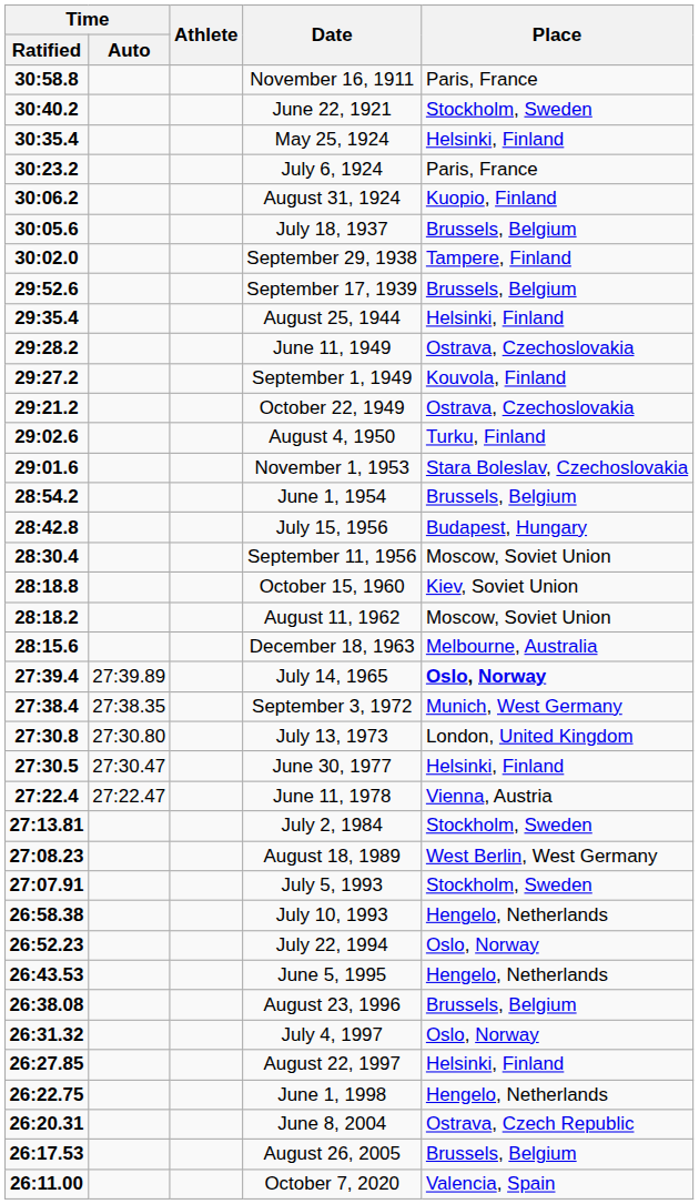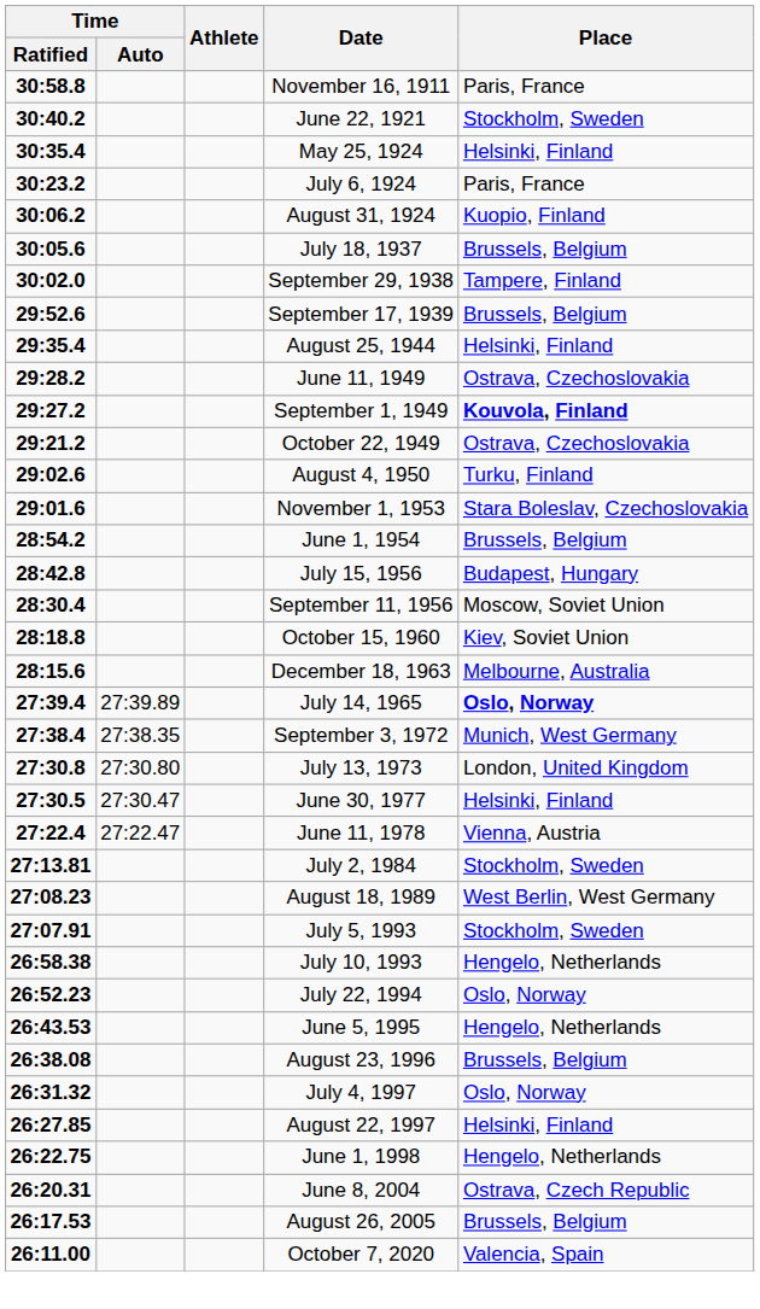September 1, 1949 | Place: normal -> bold
- row: 28:18.2 | August 11, 1962 | Moscow, Soviet Union
